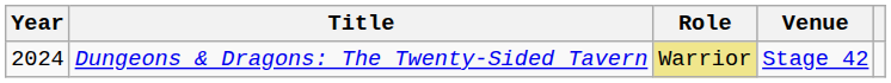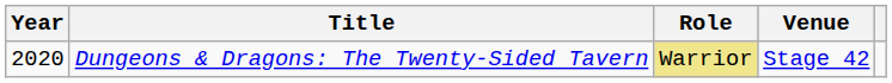Dungeons & Dragons: The Twenty-Sided Tavern | Year: 2024 -> 2020
